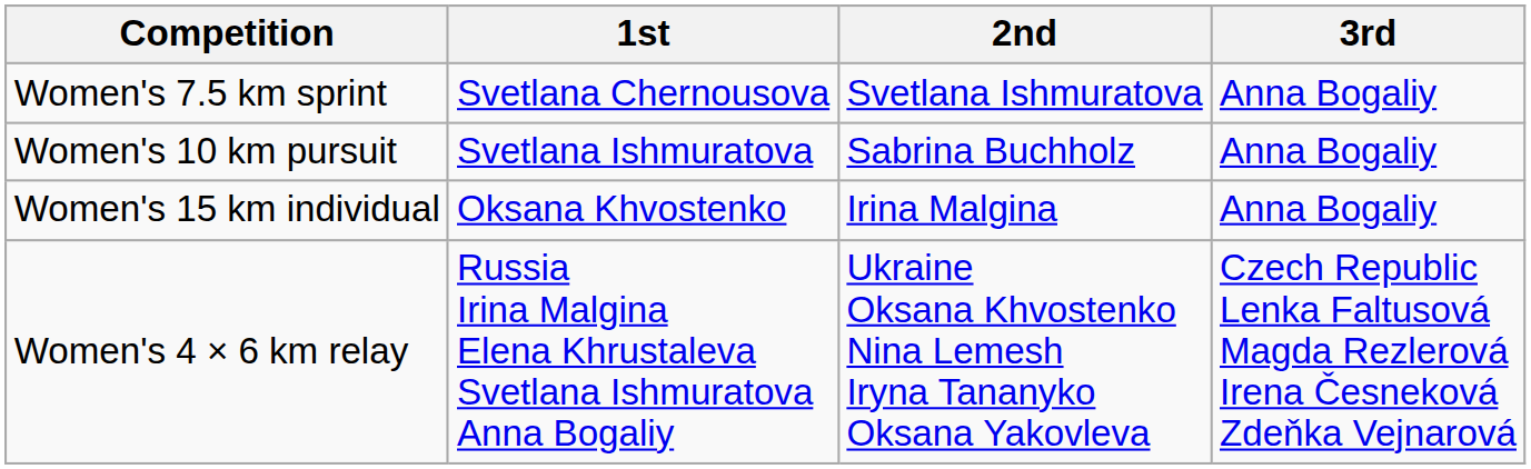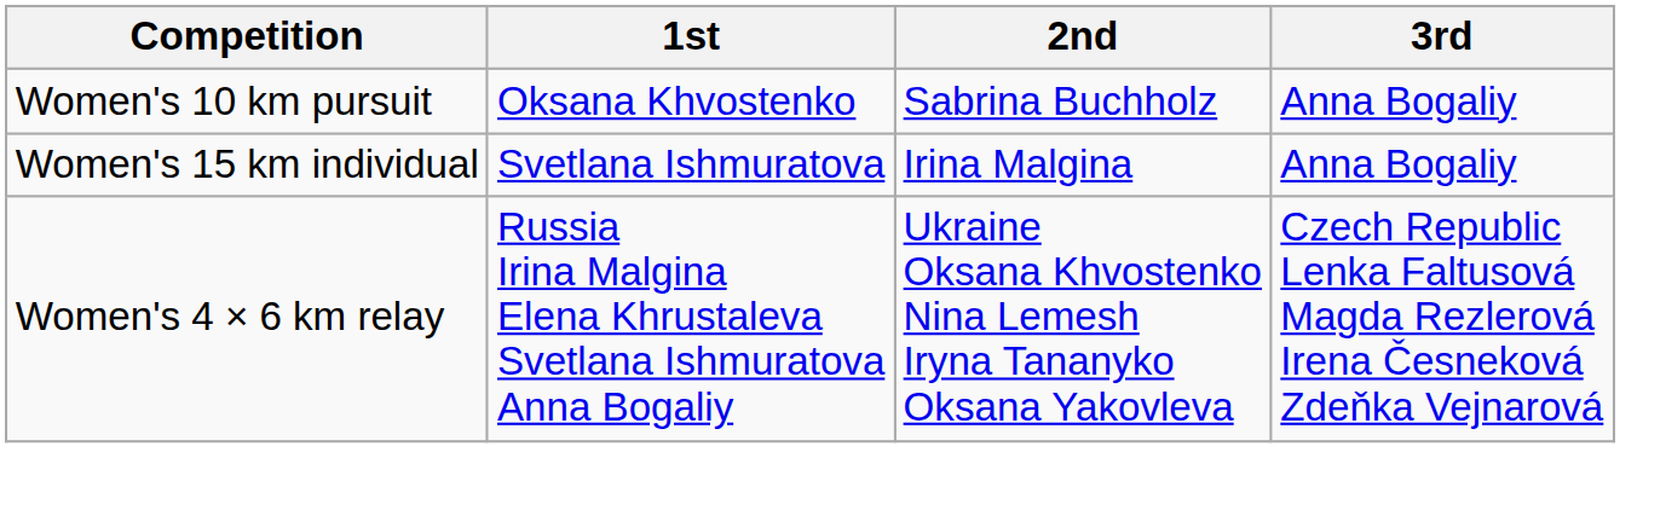- row: Women's 7.5 km sprint | Svetlana Chernousova | Svetlana Ishmuratova | Anna Bogaliy
Women's 10 km pursuit | 1st: Svetlana Ishmuratova -> Oksana Khvostenko
Women's 15 km individual | 1st: Oksana Khvostenko -> Svetlana Ishmuratova
